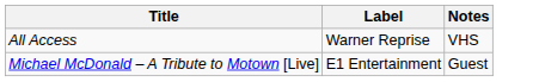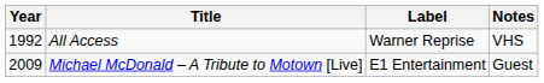+ column: Year | 1992 | 2009
